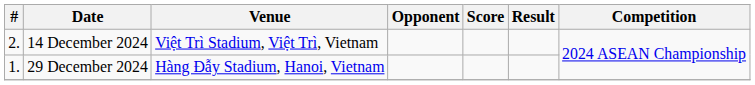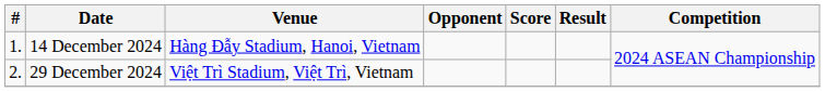14 December 2024 | #: 2. -> 1.
14 December 2024 | Venue: Việt Trì Stadium, Việt Trì, Vietnam -> Hàng Đẫy Stadium, Hanoi, Vietnam
29 December 2024 | #: 1. -> 2.
29 December 2024 | Venue: Hàng Đẫy Stadium, Hanoi, Vietnam -> Việt Trì Stadium, Việt Trì, Vietnam
